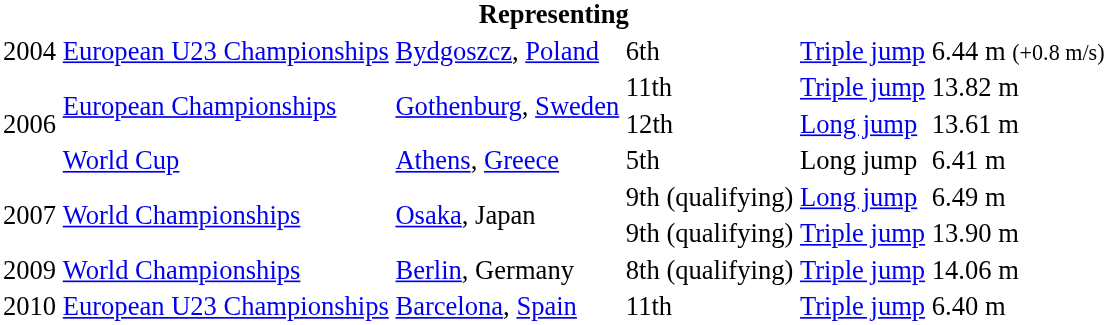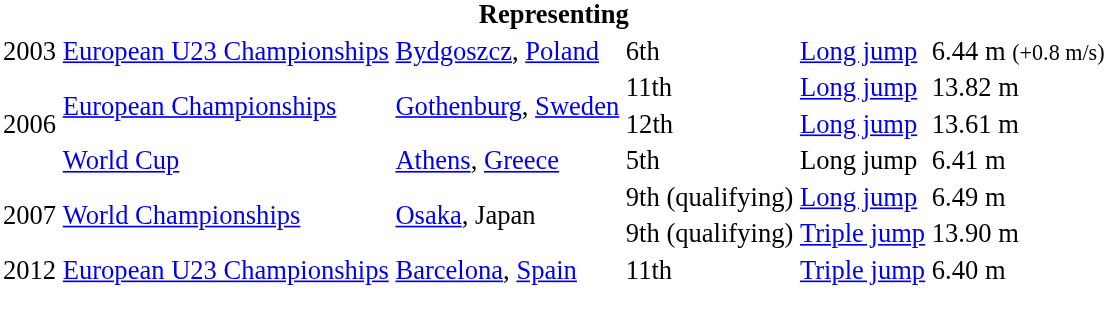Bydgoszcz, Poland | column 1: 2004 -> 2003
Bydgoszcz, Poland | column 5: Triple jump -> Long jump
Gothenburg, Sweden / 11th | column 5: Triple jump -> Long jump
- row: 2009 | World Championships | Berlin, Germany | 8th (qualifying) | Triple jump | 14.06 m
Barcelona, Spain | column 1: 2010 -> 2012
